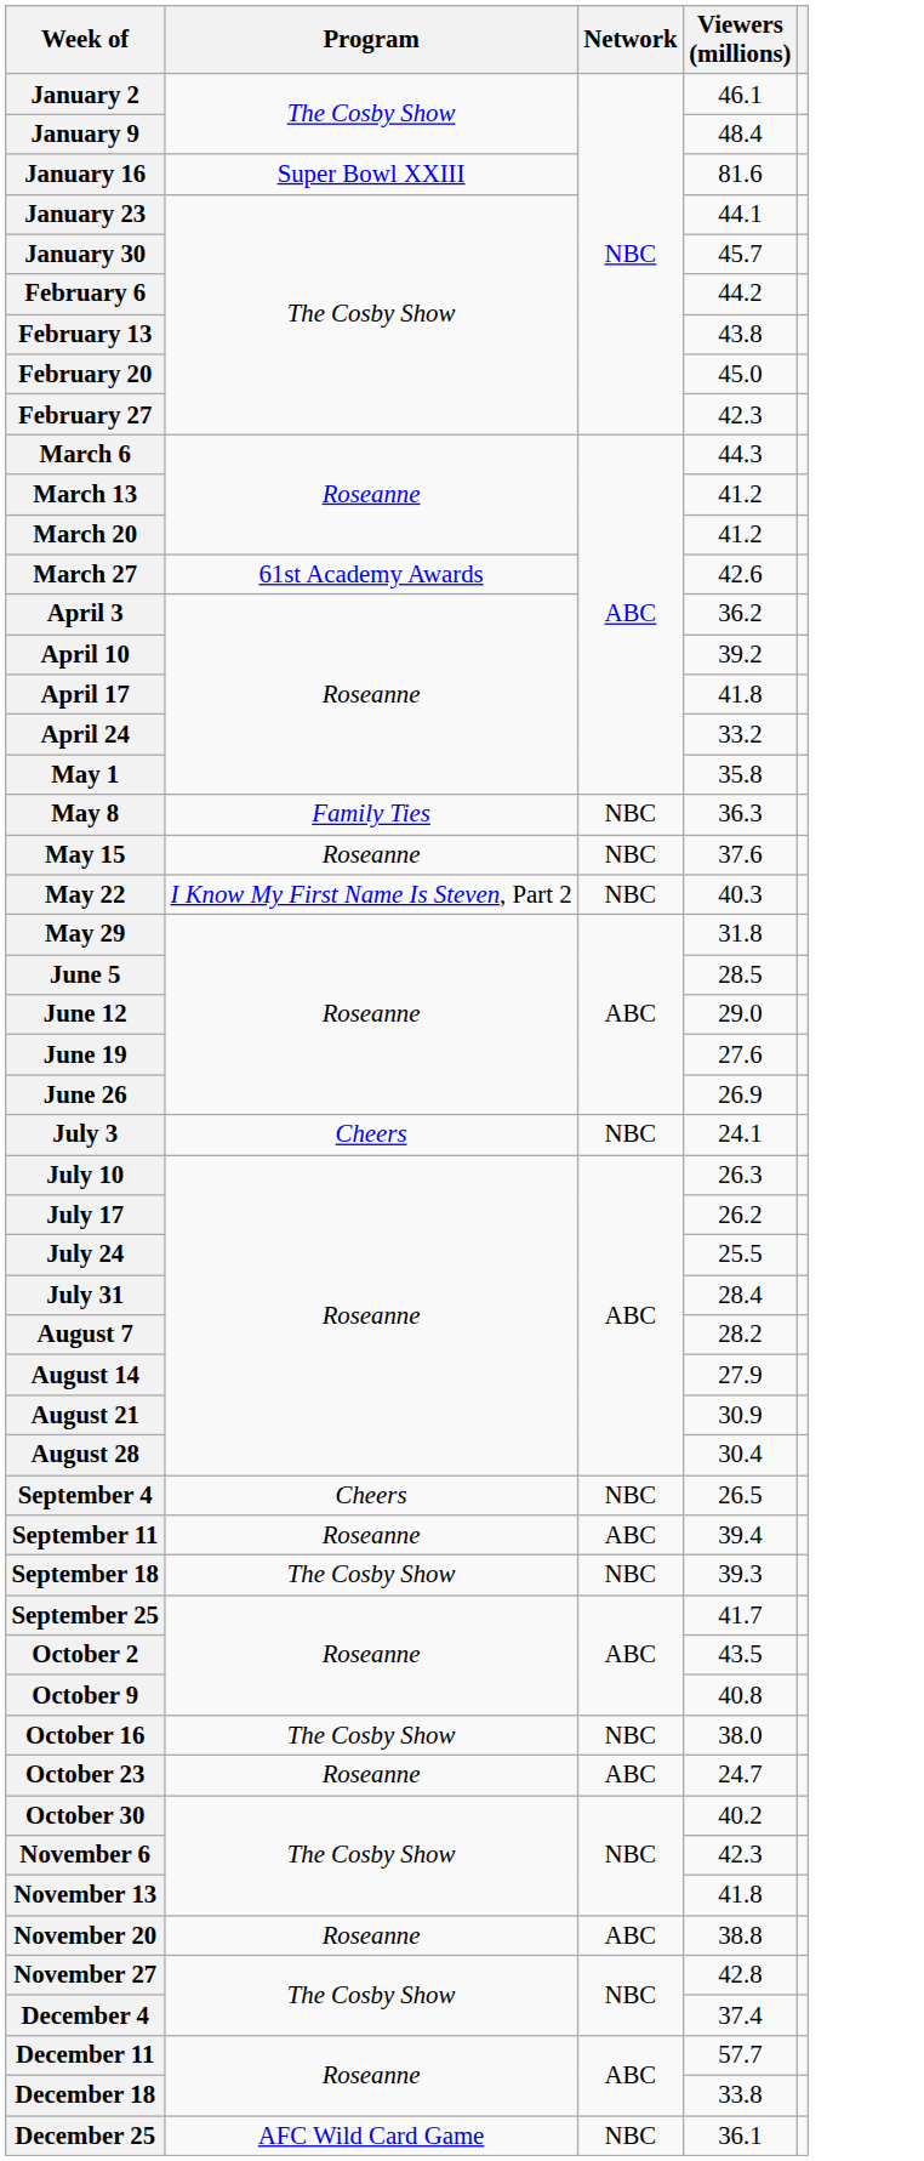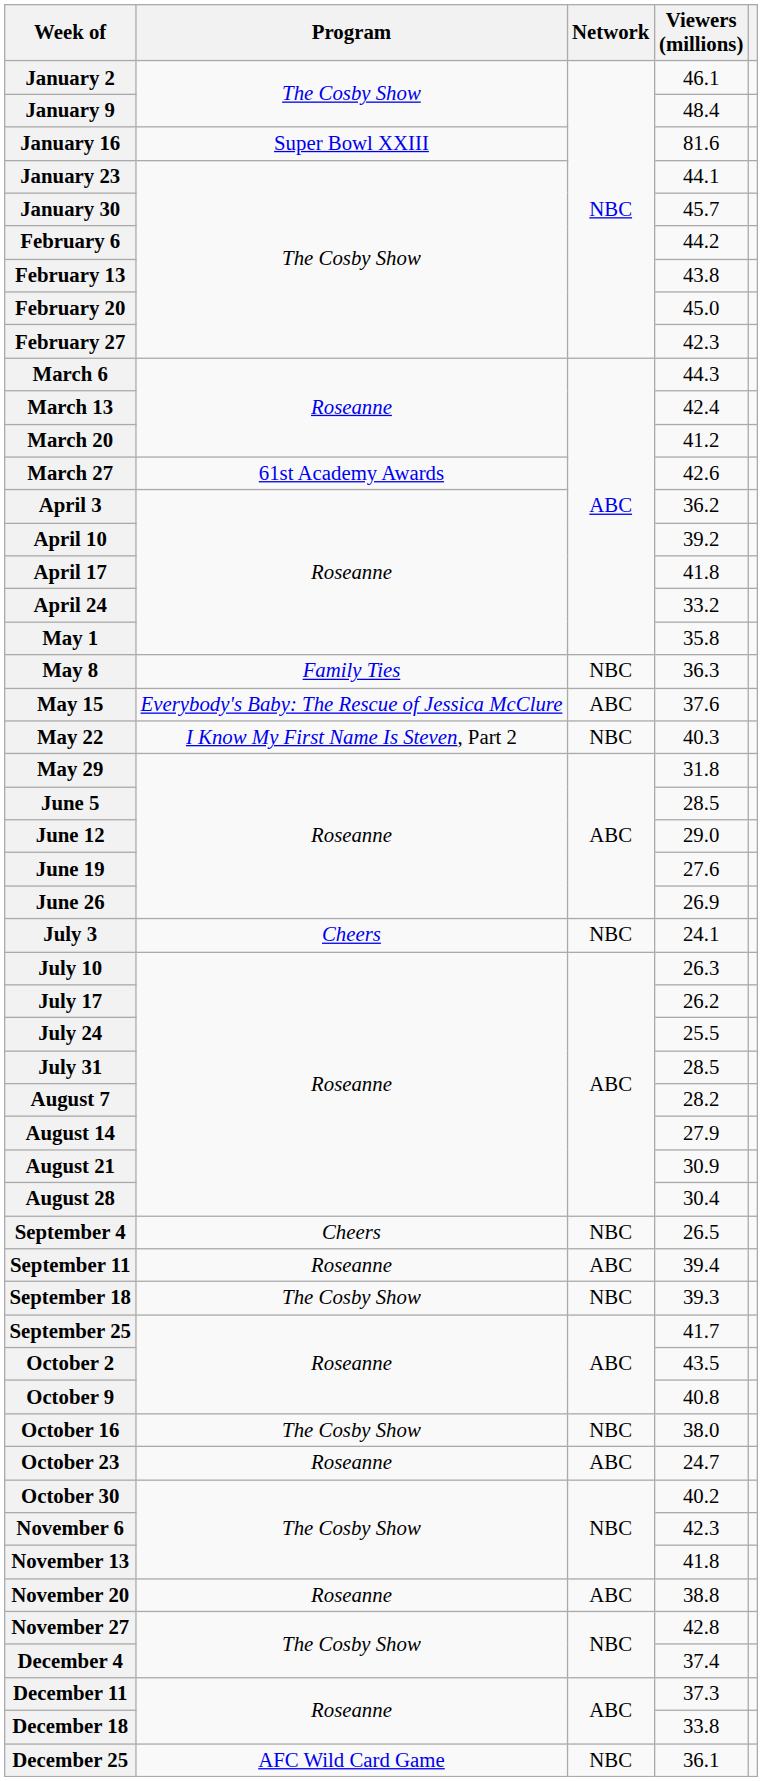March 13 | Viewers (millions): 41.2 -> 42.4
May 15 | Program: Roseanne -> Everybody's Baby: The Rescue of Jessica McClure
May 15 | Network: NBC -> ABC
July 31 | Viewers (millions): 28.4 -> 28.5
December 11 | Viewers (millions): 57.7 -> 37.3
